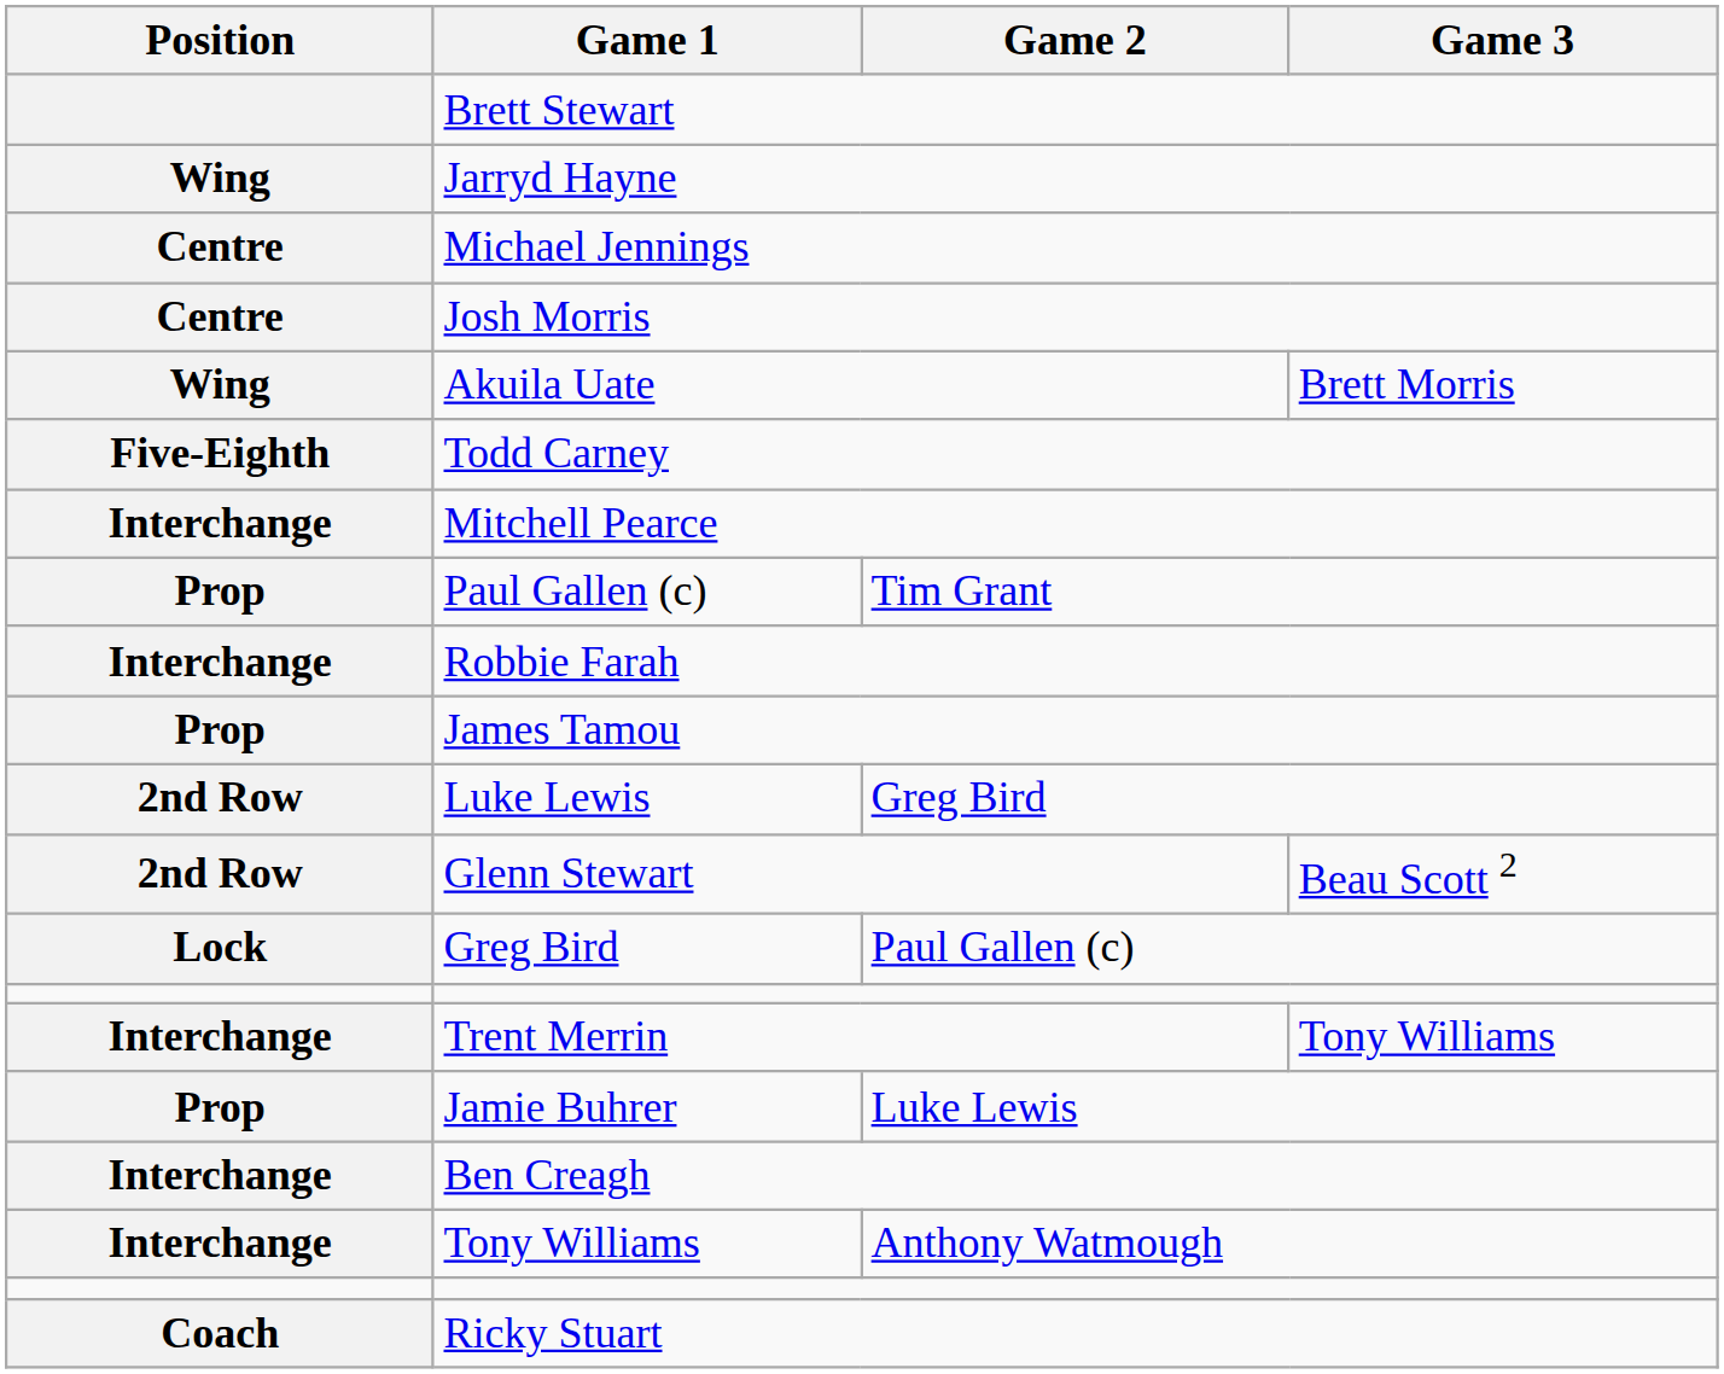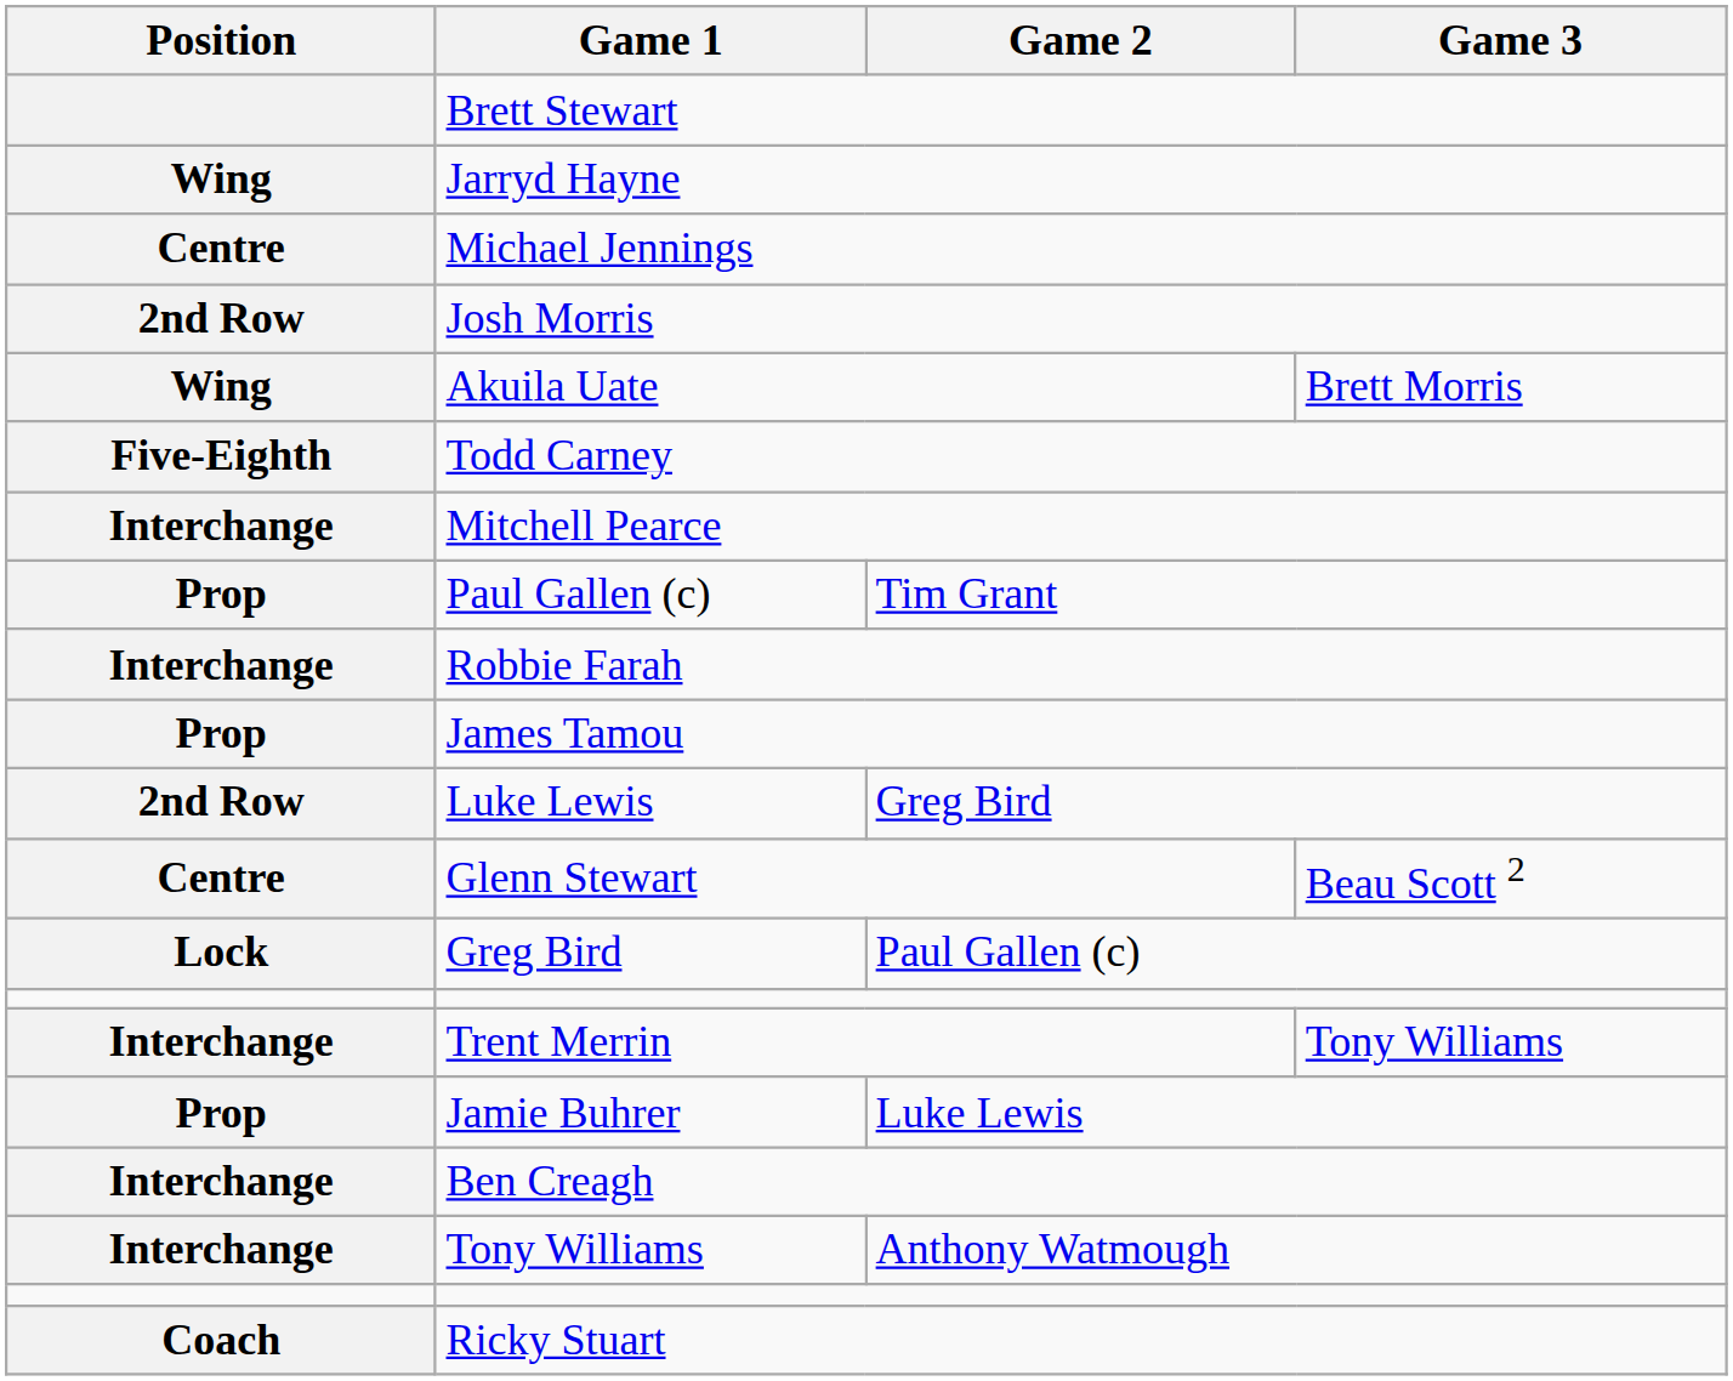Josh Morris | Position: Centre -> 2nd Row
Glenn Stewart | Position: 2nd Row -> Centre
